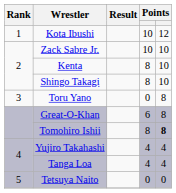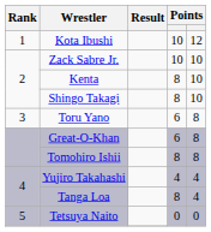Toru Yano | column 4: 0 -> 6
Tomohiro Ishii | column 5: bold -> normal
Tanga Loa | column 4: 4 -> 8
